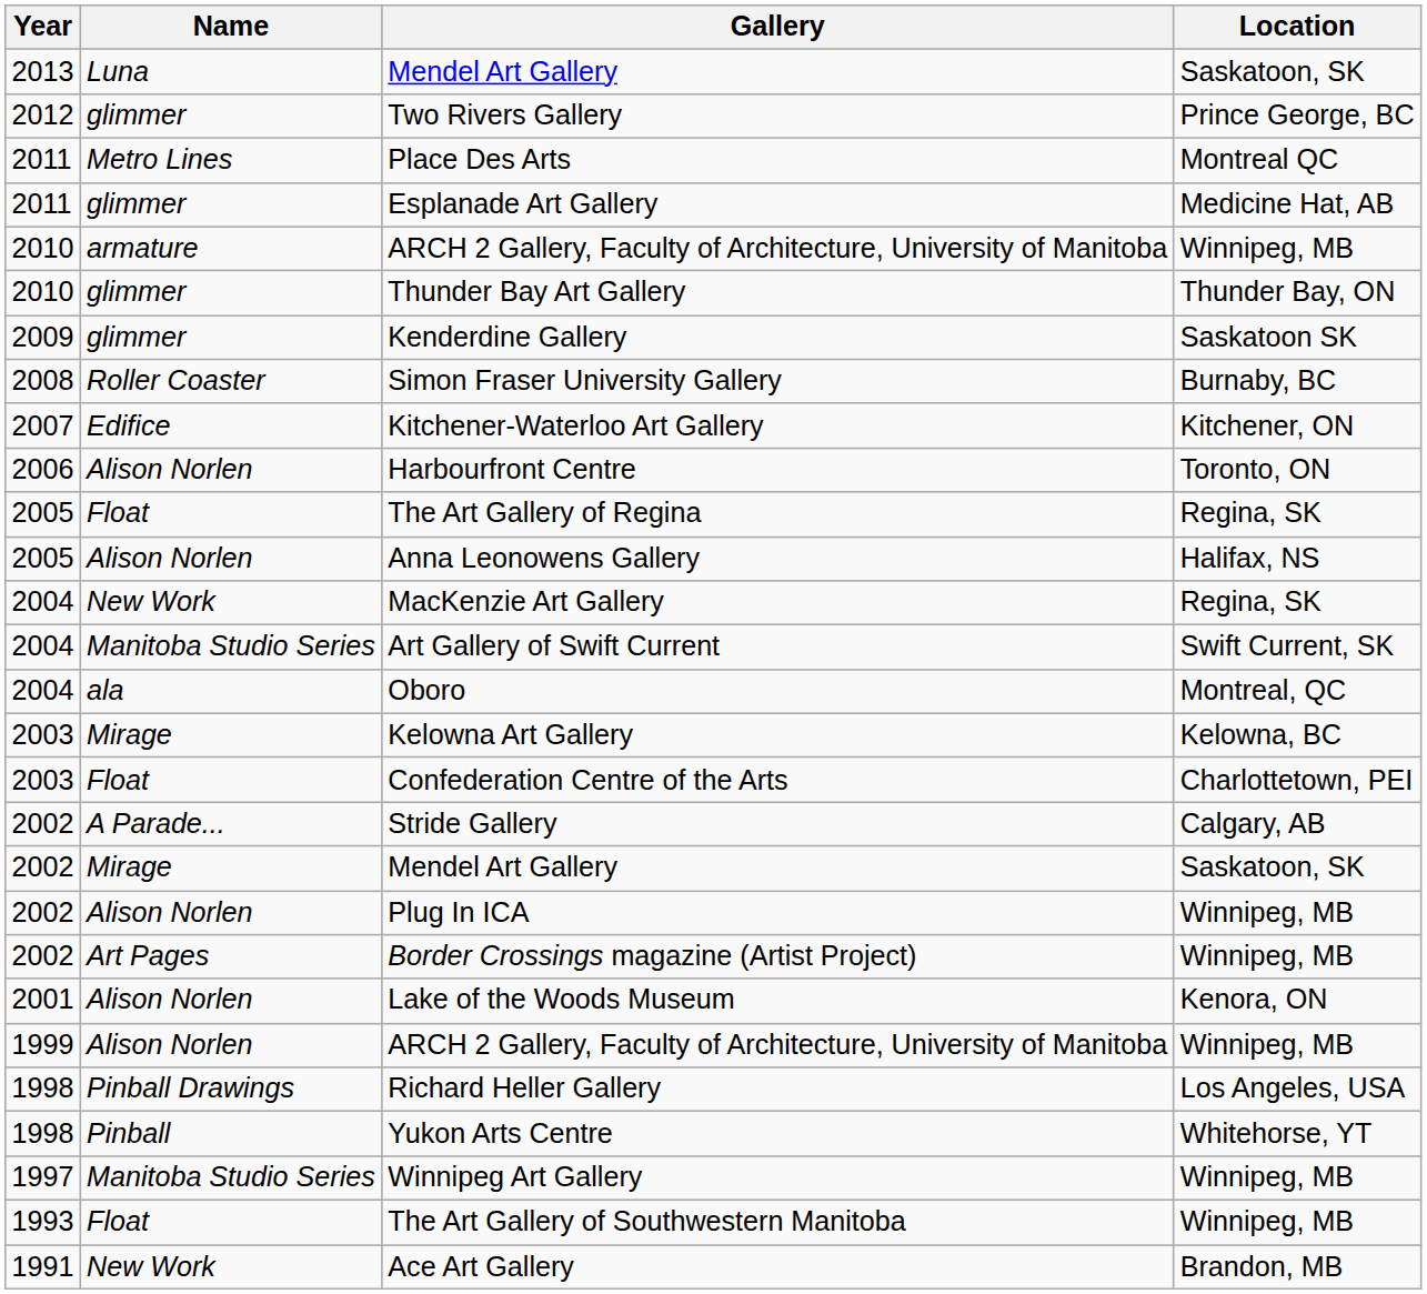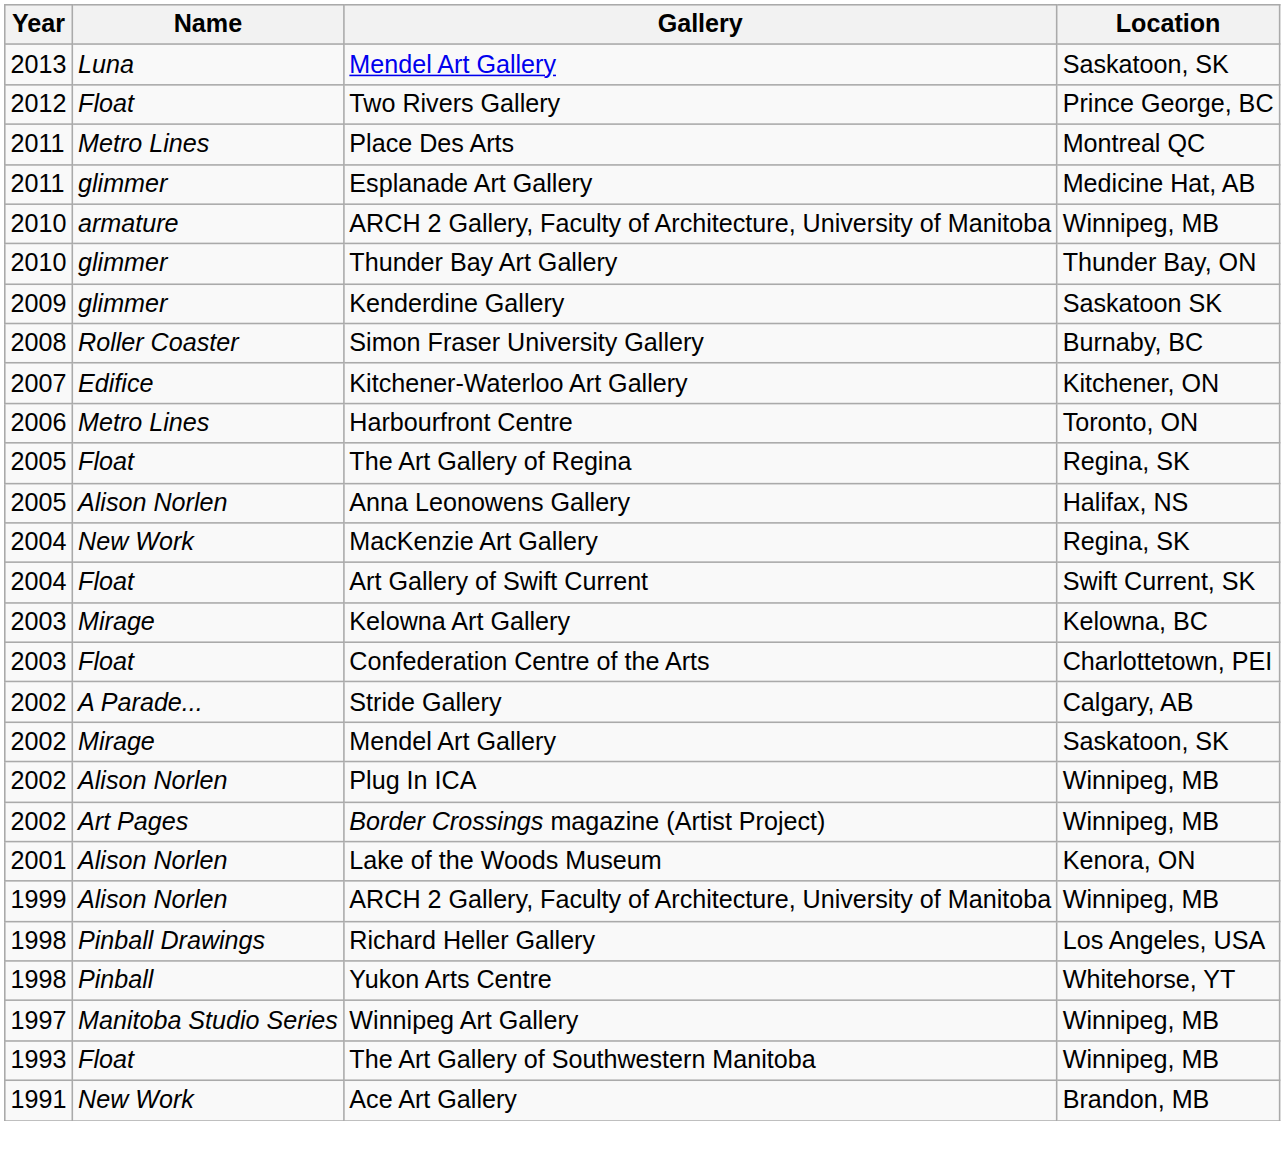Two Rivers Gallery | Name: glimmer -> Float
Harbourfront Centre | Name: Alison Norlen -> Metro Lines
Art Gallery of Swift Current | Name: Manitoba Studio Series -> Float
- row: 2004 | ala | Oboro | Montreal, QC
